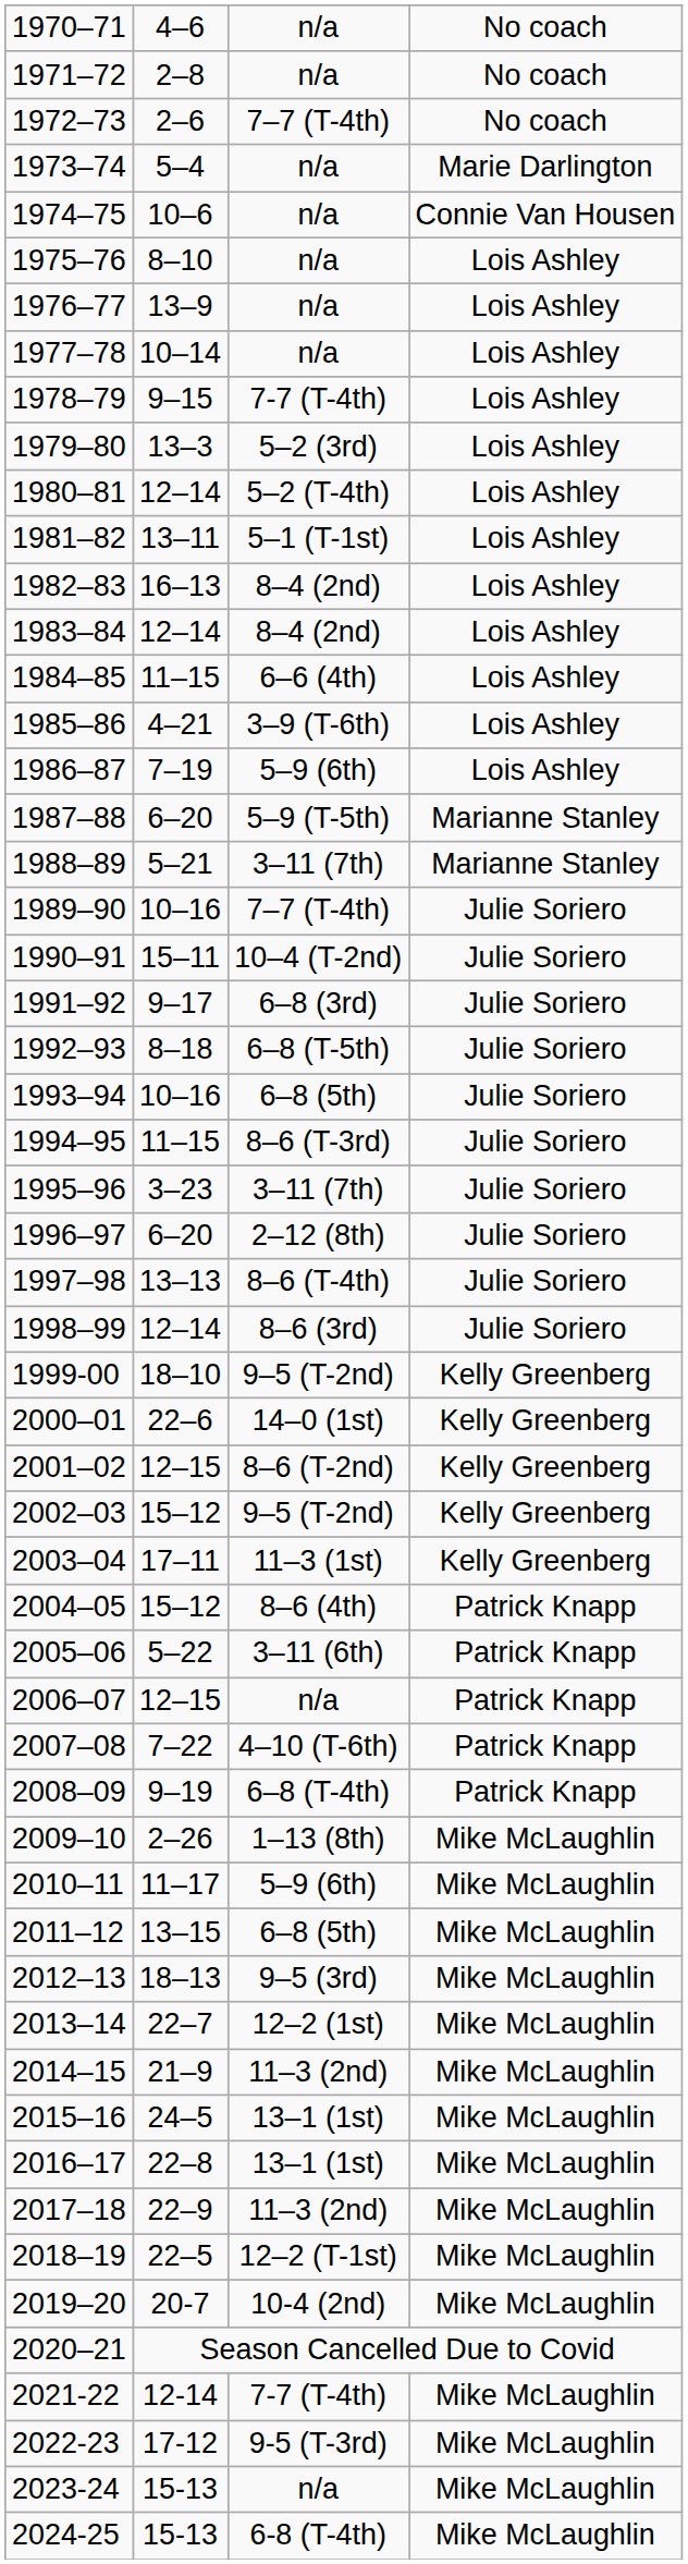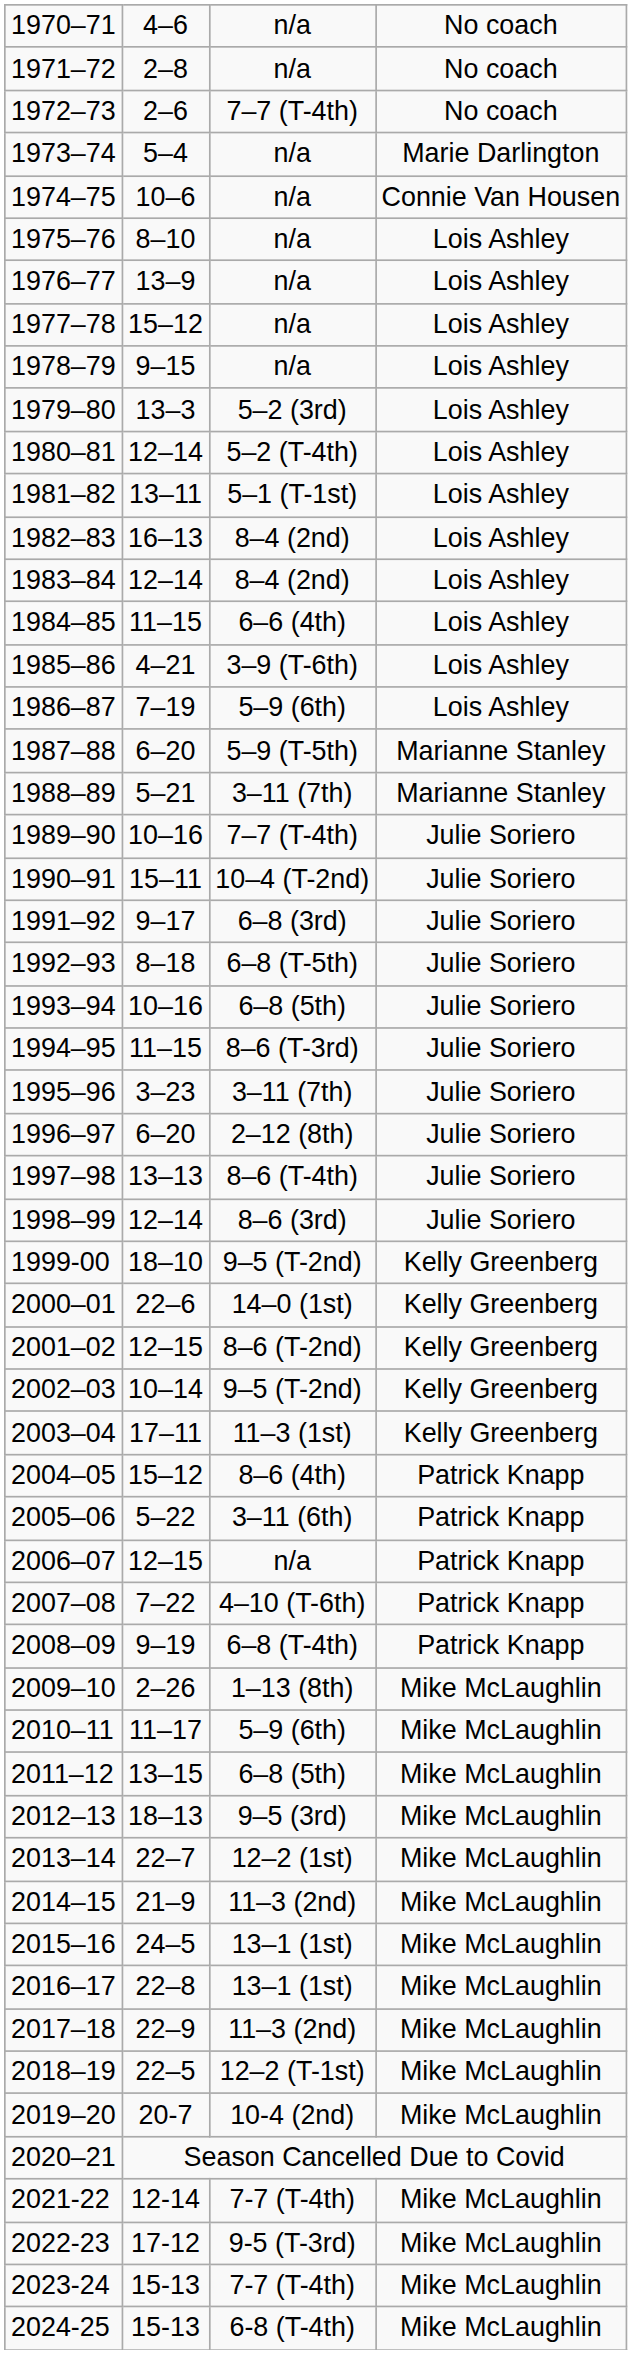1977–78 | column 2: 10–14 -> 15–12
1978–79 | column 3: 7-7 (T-4th) -> n/a
2002–03 | column 2: 15–12 -> 10–14
2023-24 | column 3: n/a -> 7-7 (T-4th)
